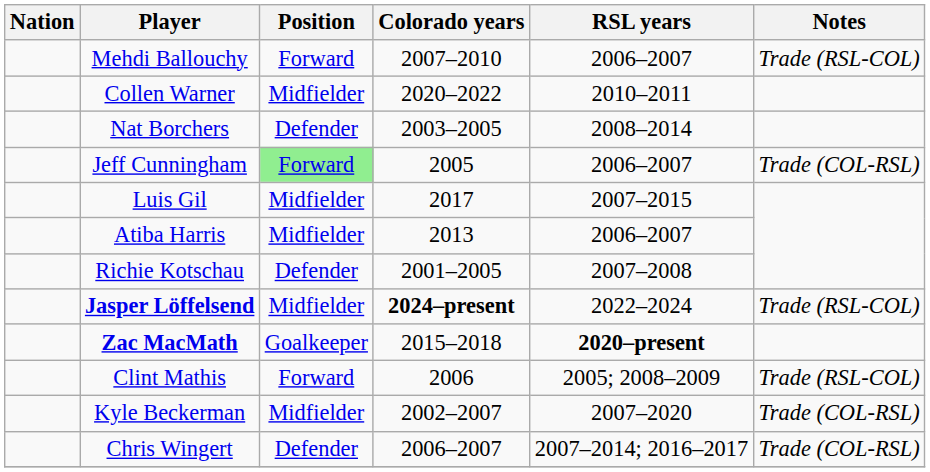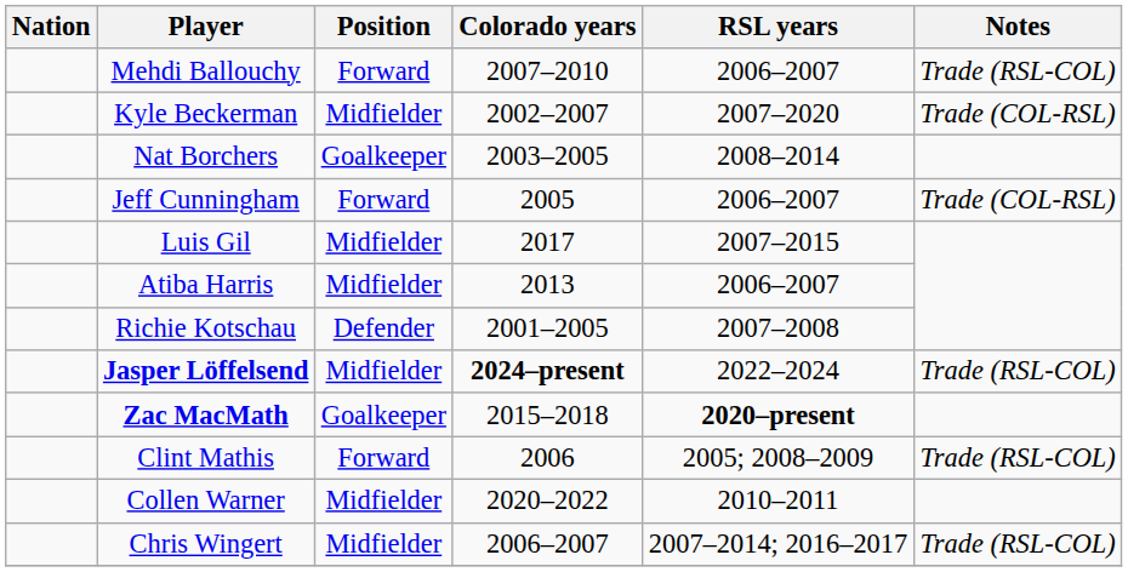rows swapped: Kyle Beckerman <-> Collen Warner
Nat Borchers | Position: Defender -> Goalkeeper
Jeff Cunningham | Position: lightgreen background -> no background
Chris Wingert | Position: Defender -> Midfielder
Chris Wingert | Notes: Trade (COL-RSL) -> Trade (RSL-COL)
